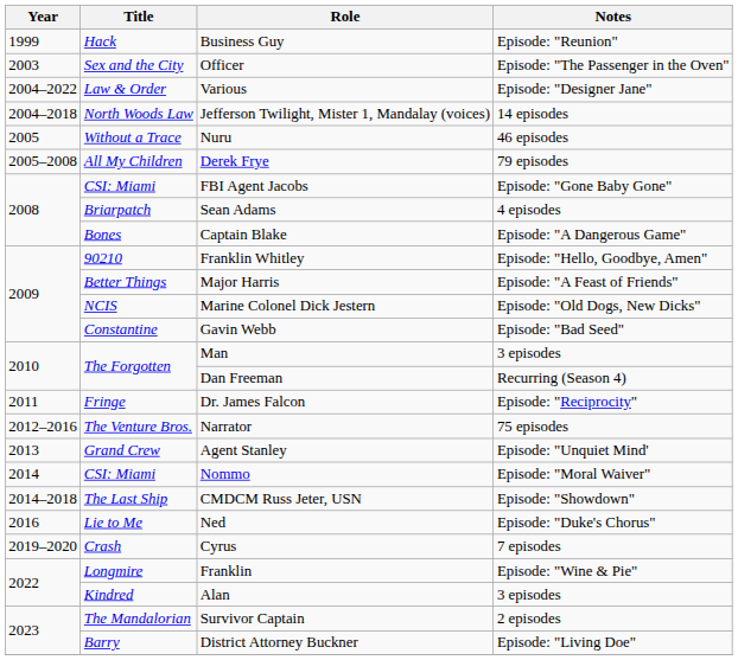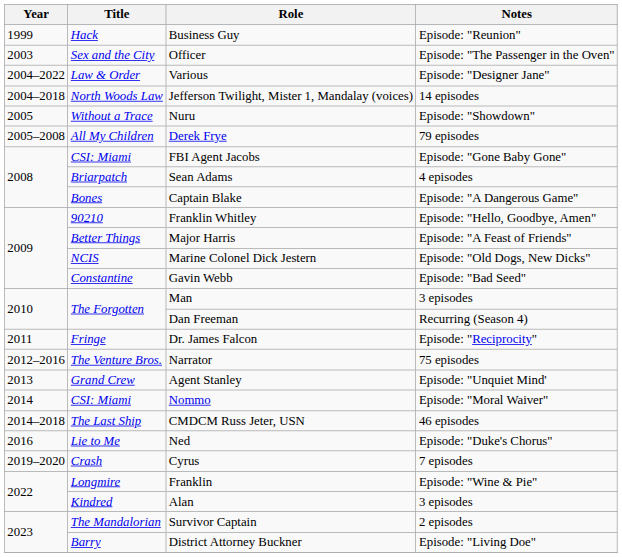Nuru | Notes: 46 episodes -> Episode: "Showdown"
CMDCM Russ Jeter, USN | Notes: Episode: "Showdown" -> 46 episodes
